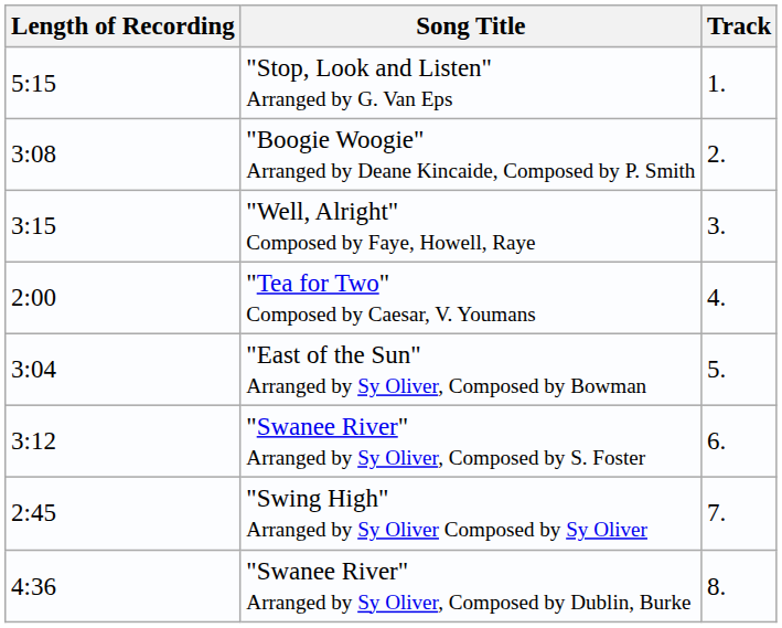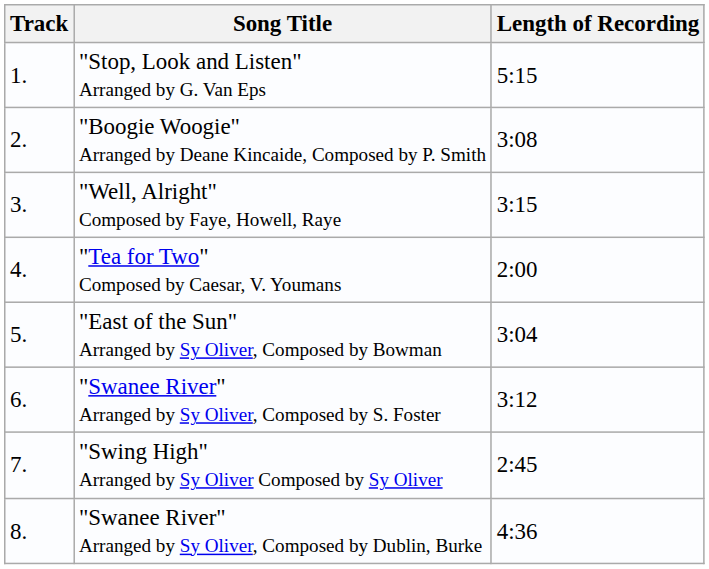columns swapped: Track <-> Length of Recording
